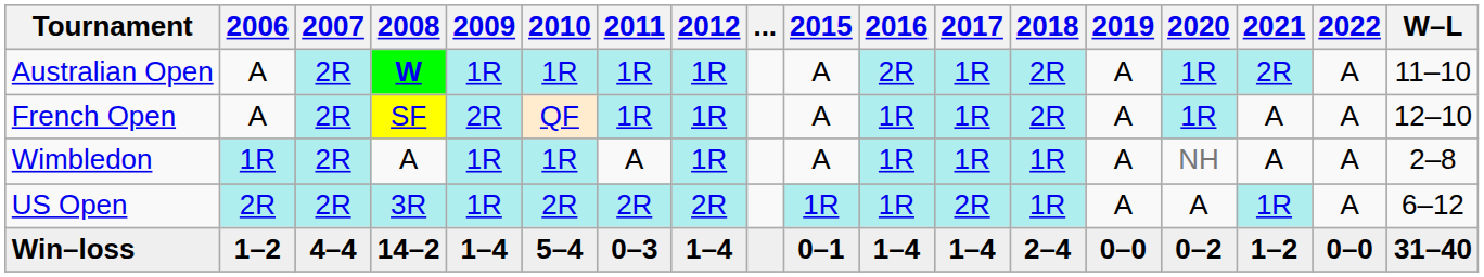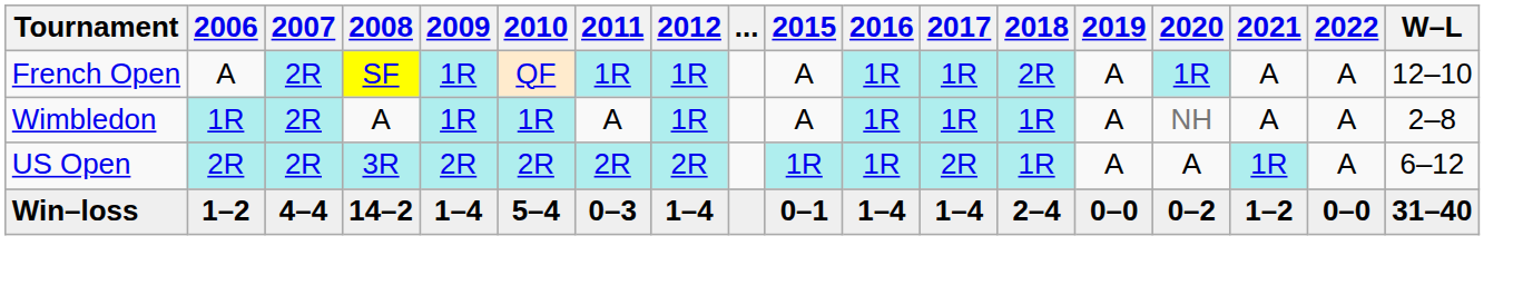- row: Australian Open | A | 2R | W | 1R | 1R | 1R | 1R | A | 2R | 1R | 2R | A | 1R | 2R | A | 11–10
French Open | 2009: 2R -> 1R
US Open | 2009: 1R -> 2R
